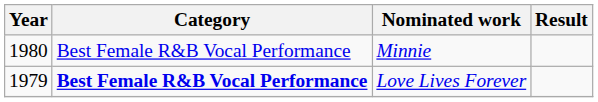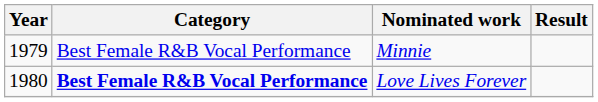Minnie | Year: 1980 -> 1979
Love Lives Forever | Year: 1979 -> 1980
